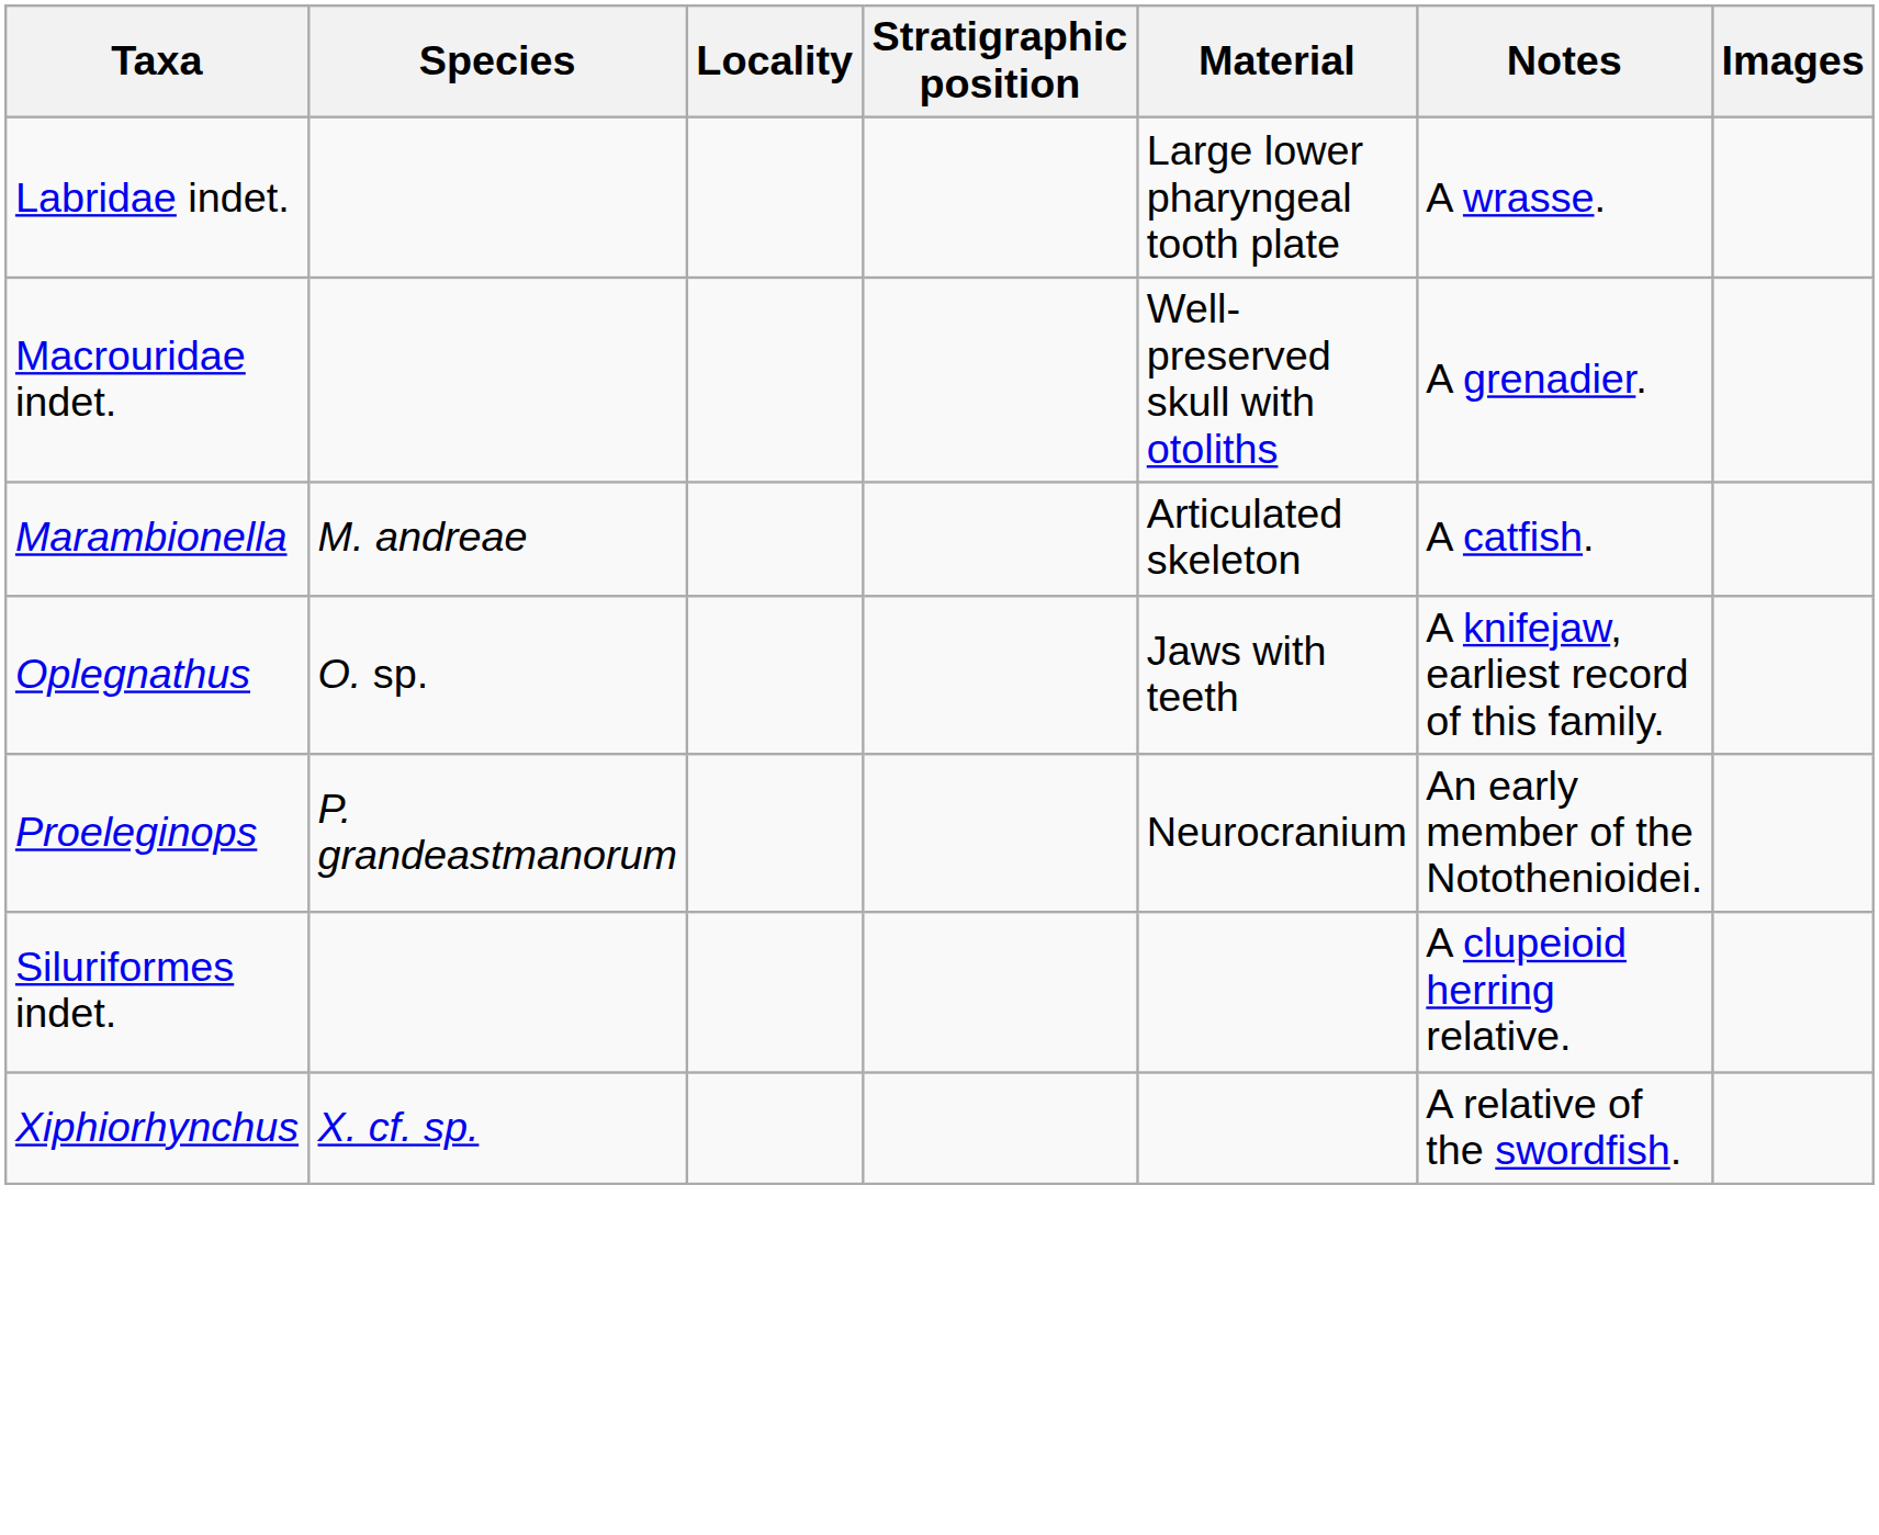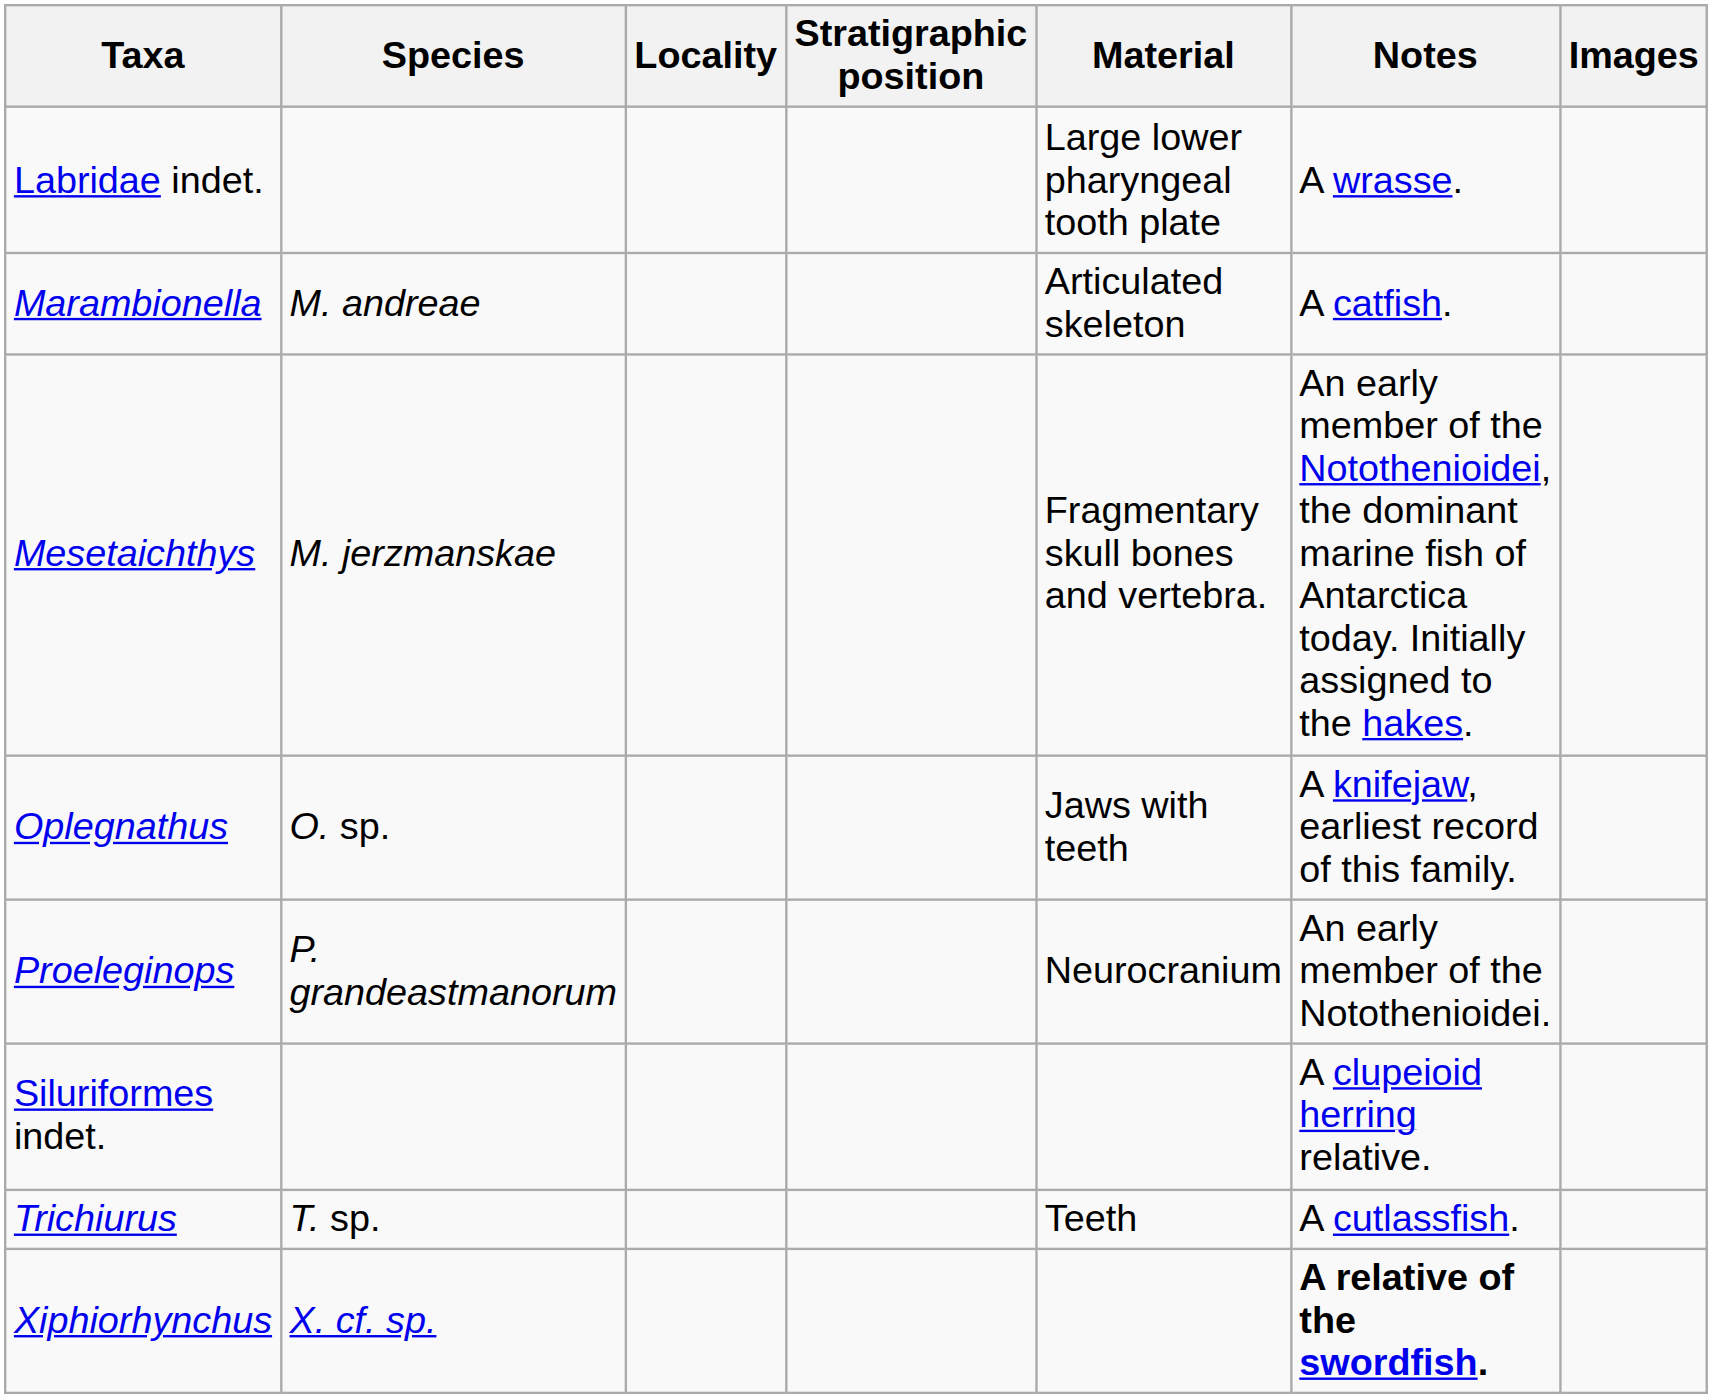- row: Macrouridae indet. | Well-preserved skull with otoliths | A grenadier.
+ row: Mesetaichthys | M. jerzmanskae | Fragmentary skull bones and vertebra. | An early member of the Notothenioidei, the dominant marine fish of Antarctica today. Initially assigned to the hakes.
+ row: Trichiurus | T. sp. | Teeth | A cutlassfish.
Xiphiorhynchus | Notes: normal -> bold
